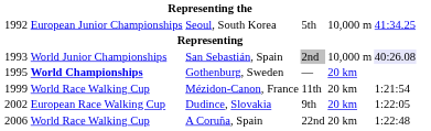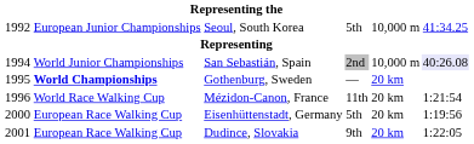San Sebastián, Spain | column 1: 1993 -> 1994
Mézidon-Canon, France | column 1: 1999 -> 1996
+ row: 2000 | European Race Walking Cup | Eisenhüttenstadt, Germany | 5th | 20 km | 1:19:56
Dudince, Slovakia | column 1: 2002 -> 2001
- row: 2006 | World Race Walking Cup | A Coruña, Spain | 22nd | 20 km | 1:22:48
